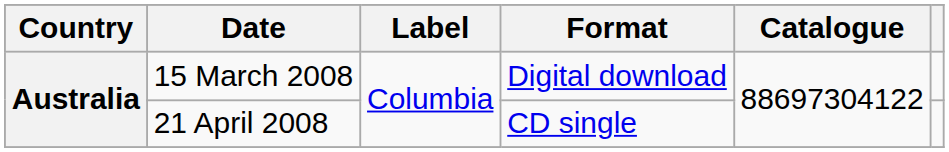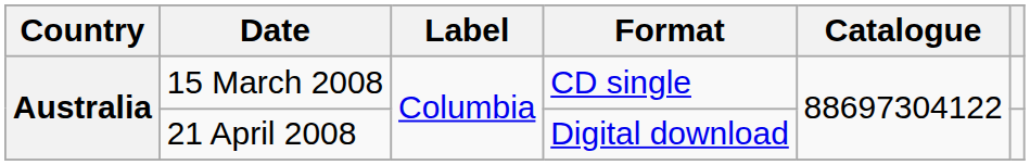15 March 2008 | Format: Digital download -> CD single
21 April 2008 | Format: CD single -> Digital download
